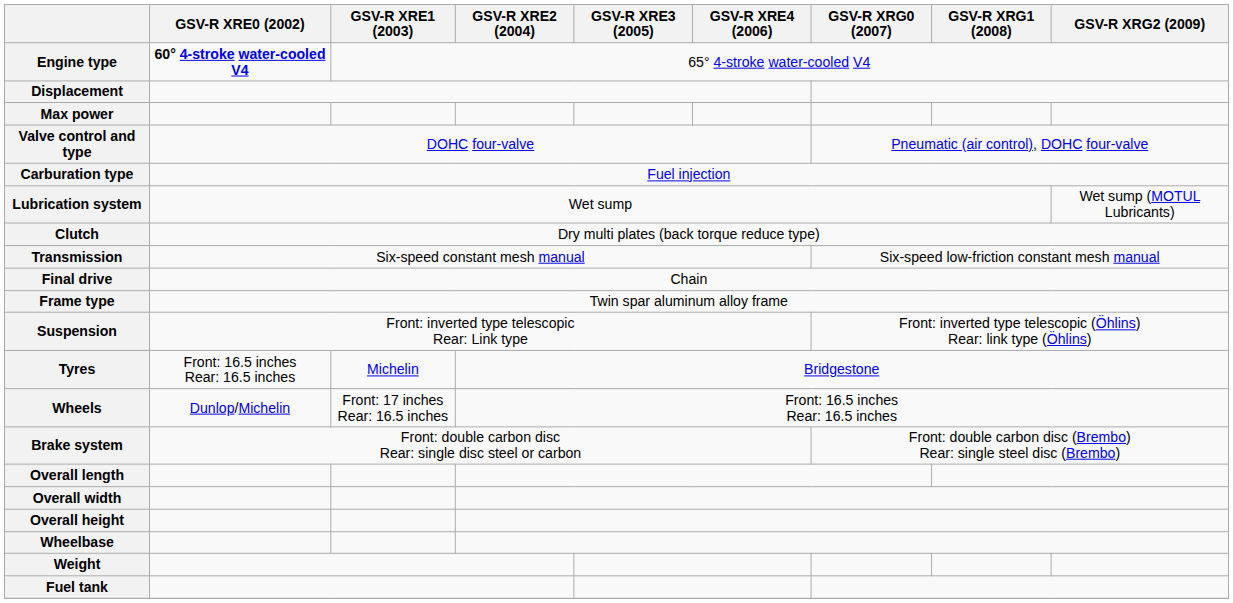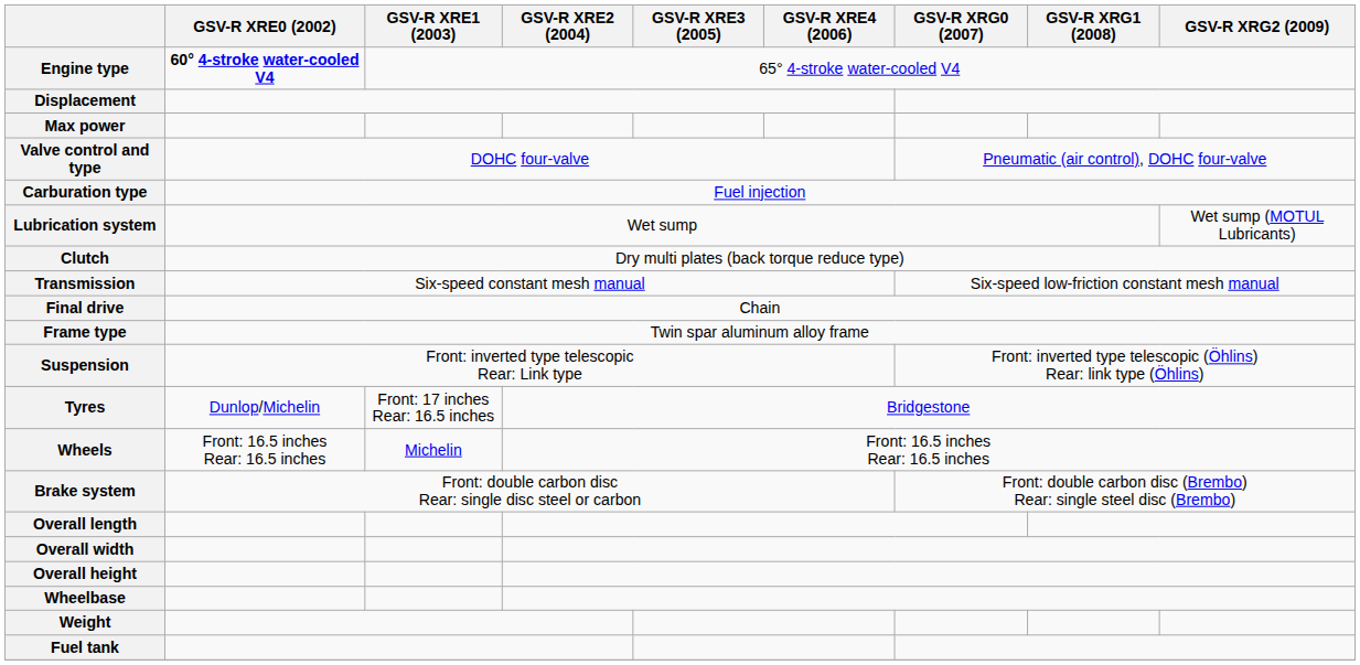Tyres | GSV-R XRE0 (2002): Front: 16.5 inches Rear: 16.5 inches -> Dunlop/Michelin
Tyres | GSV-R XRE1 (2003): Michelin -> Front: 17 inches Rear: 16.5 inches
Wheels | GSV-R XRE0 (2002): Dunlop/Michelin -> Front: 16.5 inches Rear: 16.5 inches
Wheels | GSV-R XRE1 (2003): Front: 17 inches Rear: 16.5 inches -> Michelin
